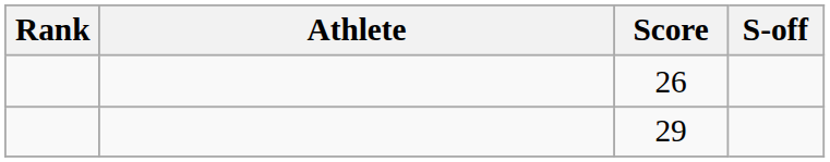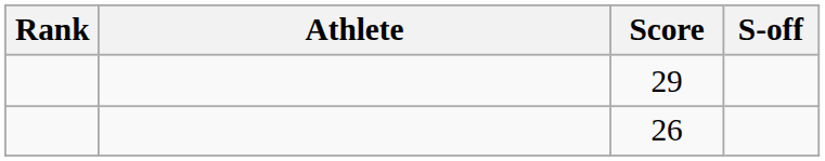rows swapped: 29 <-> 26
